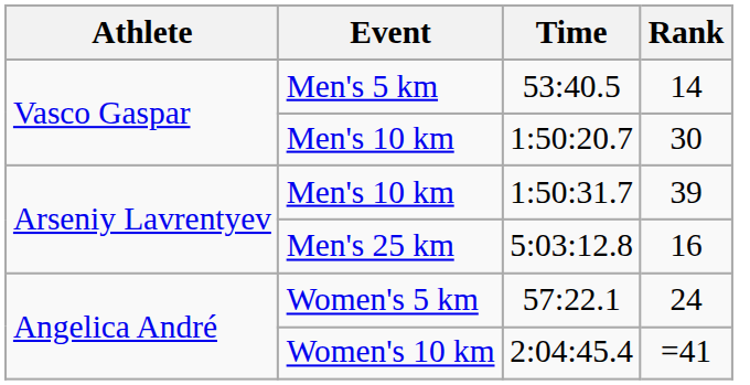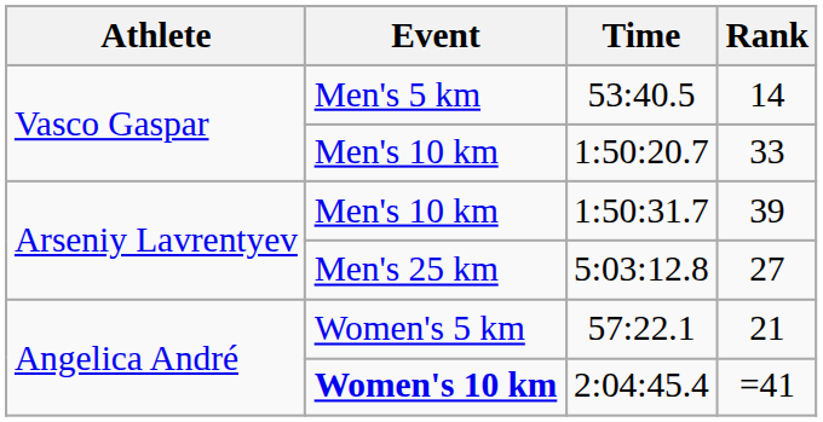1:50:20.7 | Rank: 30 -> 33
5:03:12.8 | Rank: 16 -> 27
57:22.1 | Rank: 24 -> 21
2:04:45.4 | Event: normal -> bold
